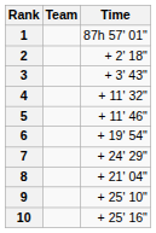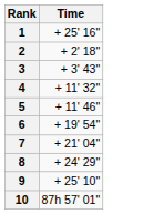- column: Team
1 | Time: 87h 57' 01" -> + 25' 16"
7 | Time: + 24' 29" -> + 21' 04"
8 | Time: + 21' 04" -> + 24' 29"
10 | Time: + 25' 16" -> 87h 57' 01"
